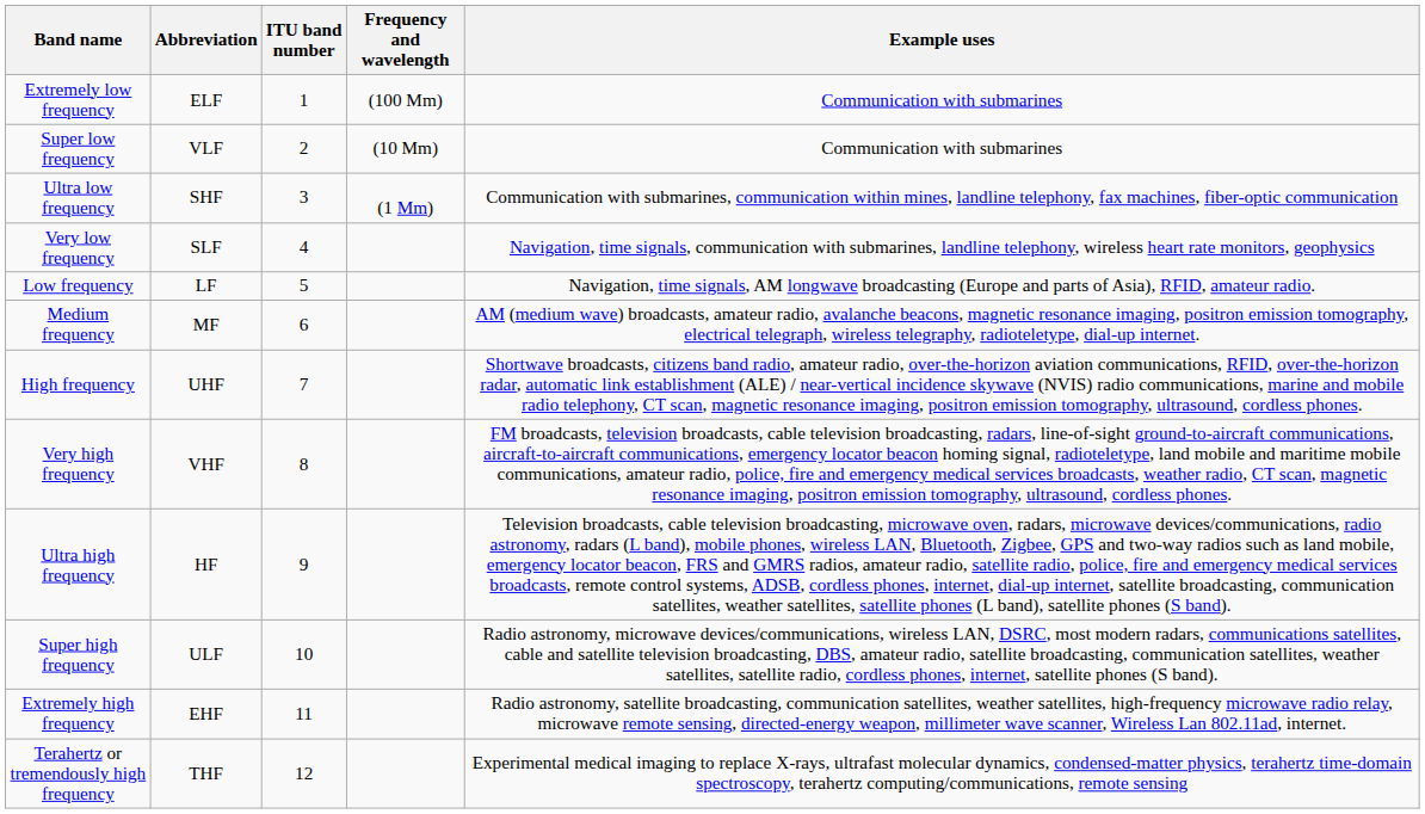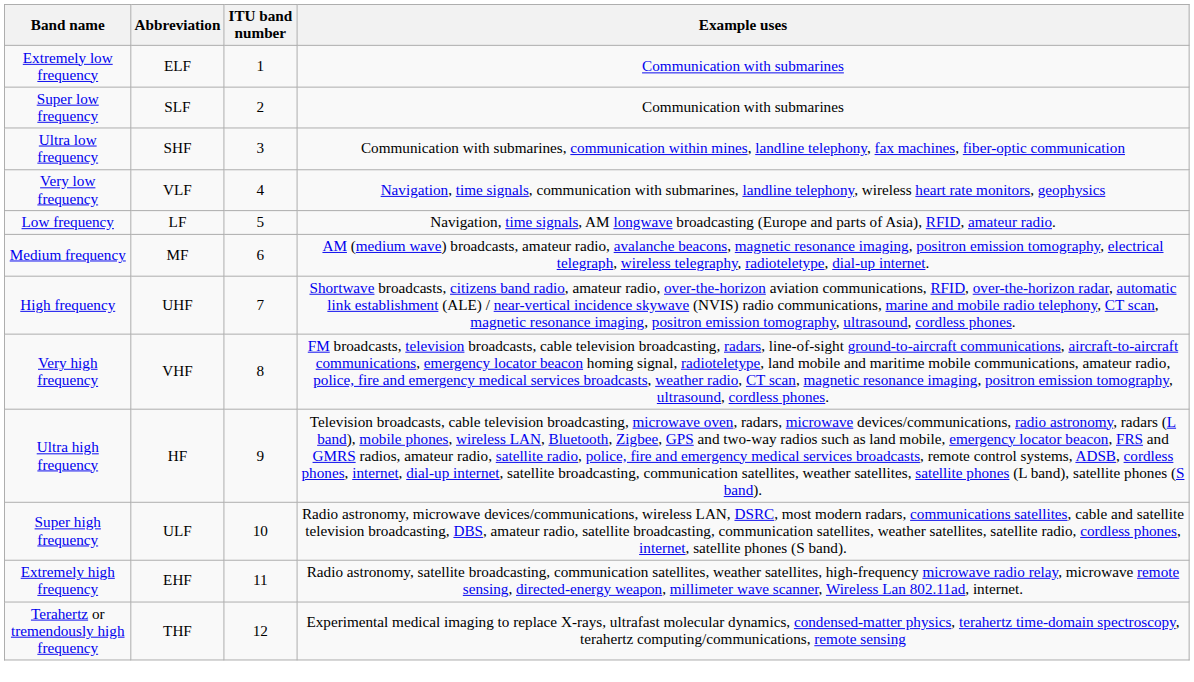- column: Frequency and wavelength | (100 Mm) | (10 Mm) | (1 Mm)
Super low frequency | Abbreviation: VLF -> SLF
Very low frequency | Abbreviation: SLF -> VLF
